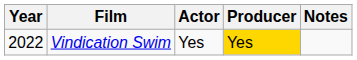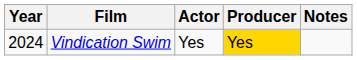Vindication Swim | Year: 2022 -> 2024
